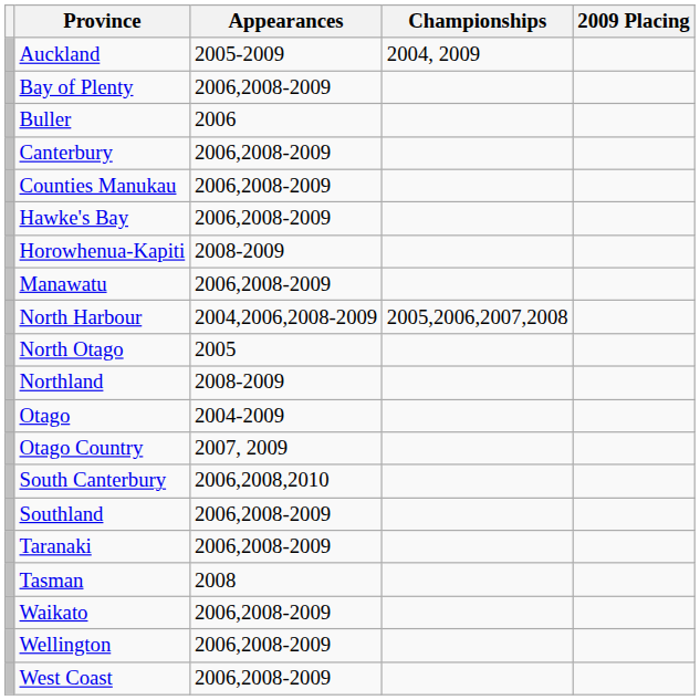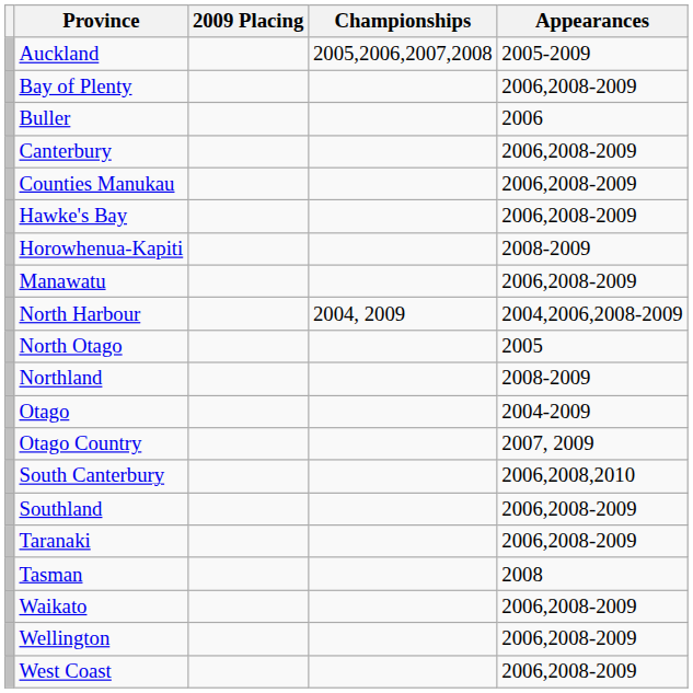columns swapped: Appearances <-> 2009 Placing
Auckland | Championships: 2004, 2009 -> 2005,2006,2007,2008
North Harbour | Championships: 2005,2006,2007,2008 -> 2004, 2009
